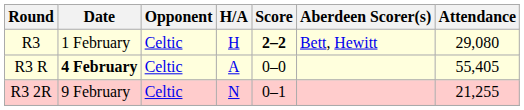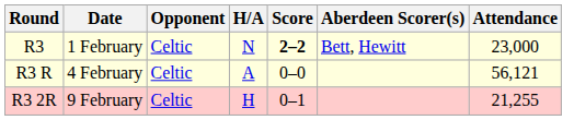R3 | H/A: H -> N
R3 | Attendance: 29,080 -> 23,000
R3 R | Date: bold -> normal
R3 R | Attendance: 55,405 -> 56,121
R3 2R | H/A: N -> H
